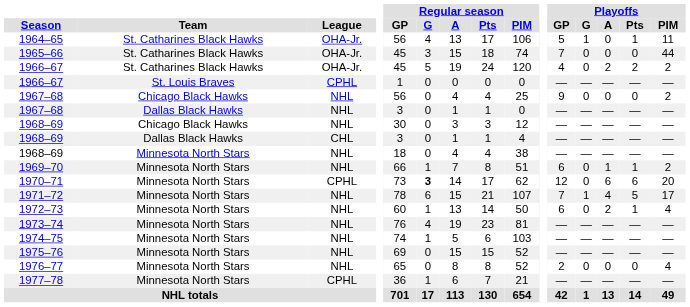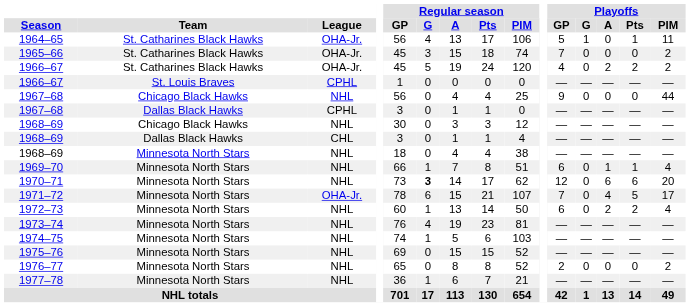1965–66 | Playoffs / PIM: 44 -> 2
1967–68 / Chicago Black Hawks | Playoffs / PIM: 2 -> 44
1967–68 / Dallas Black Hawks | League: NHL -> CPHL
1969–70 | Playoffs / PIM: 2 -> 4
1970–71 | League: CPHL -> NHL
1971–72 | League: NHL -> OHA-Jr.
1971–72 | Playoffs / G: 1 -> 0
1972–73 | Playoffs / Pts: 1 -> 2
1976–77 | Playoffs / PIM: 4 -> 2
1977–78 | League: CPHL -> NHL
